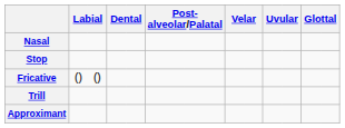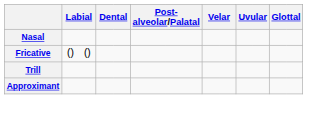- row: Stop
